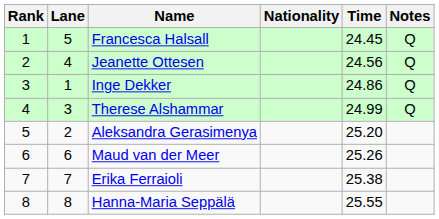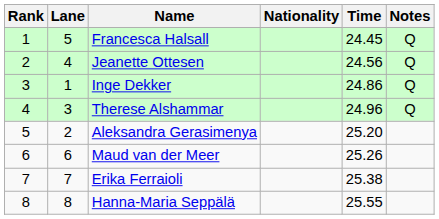Therese Alshammar | Time: 24.99 -> 24.96
